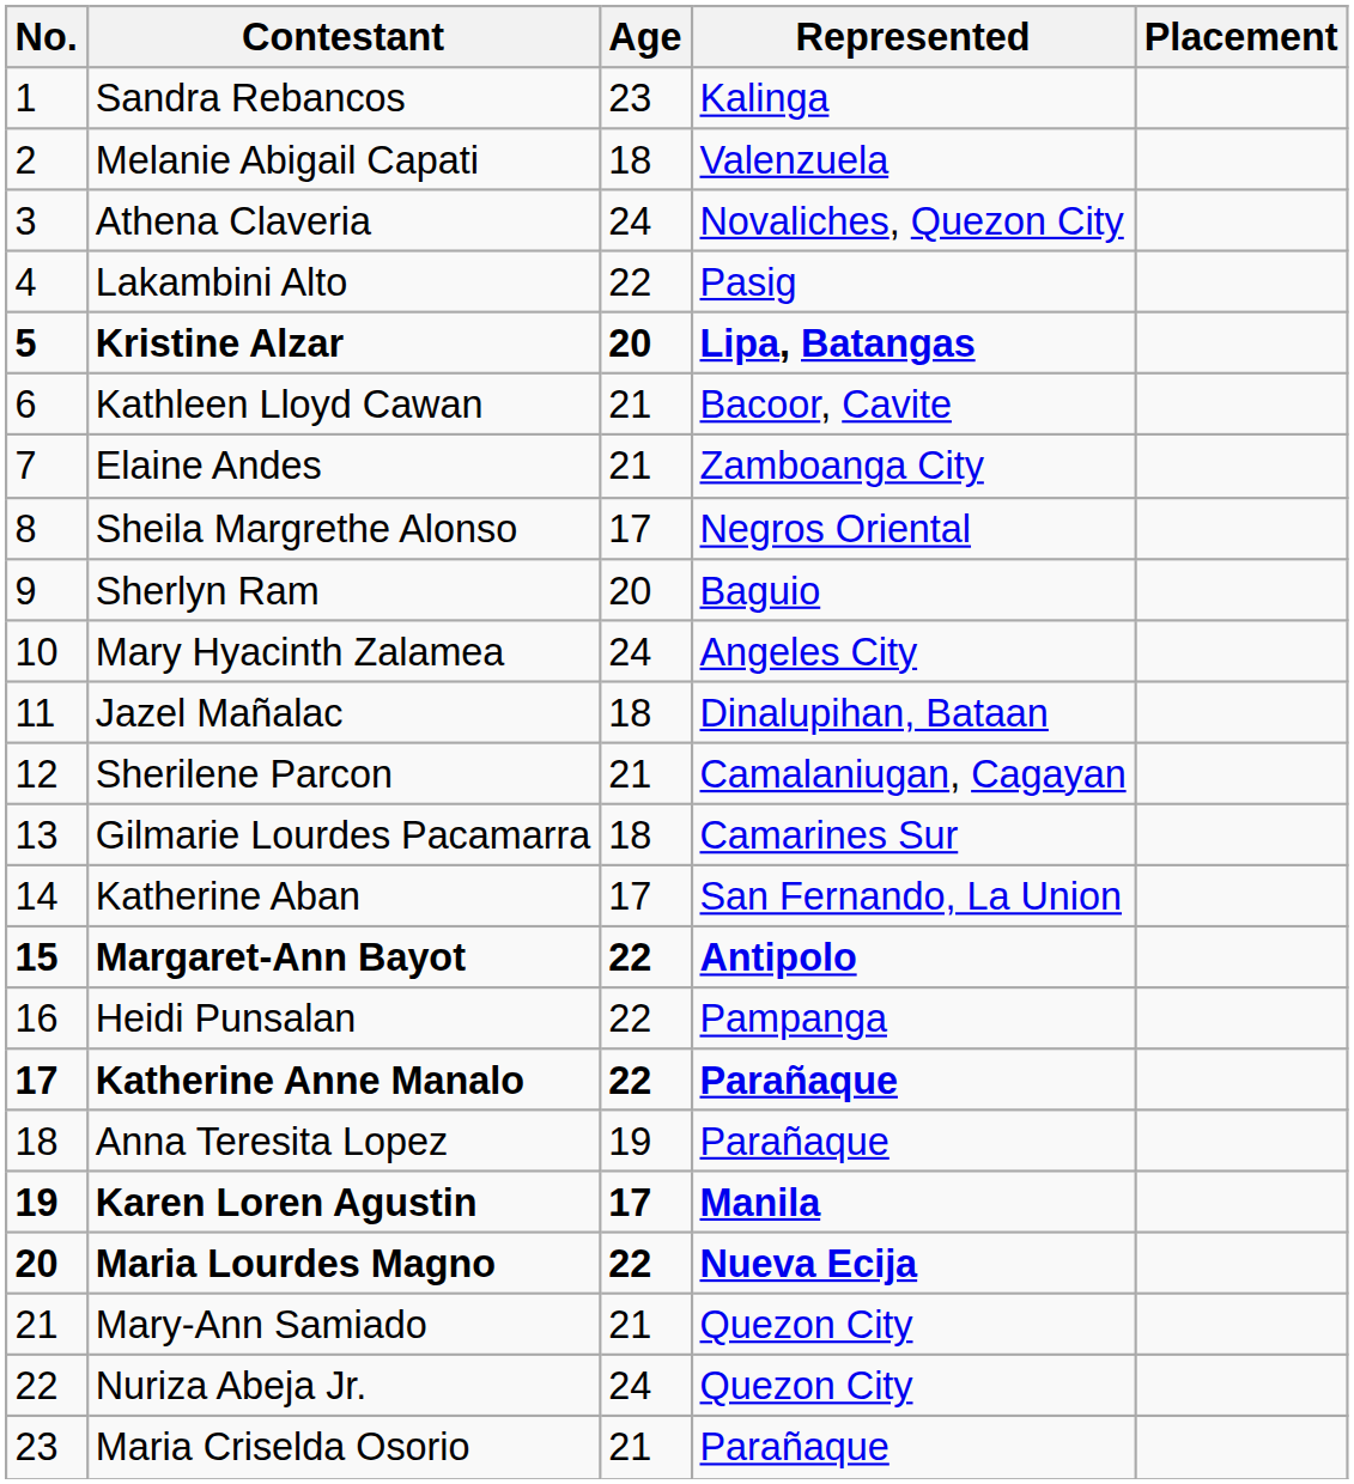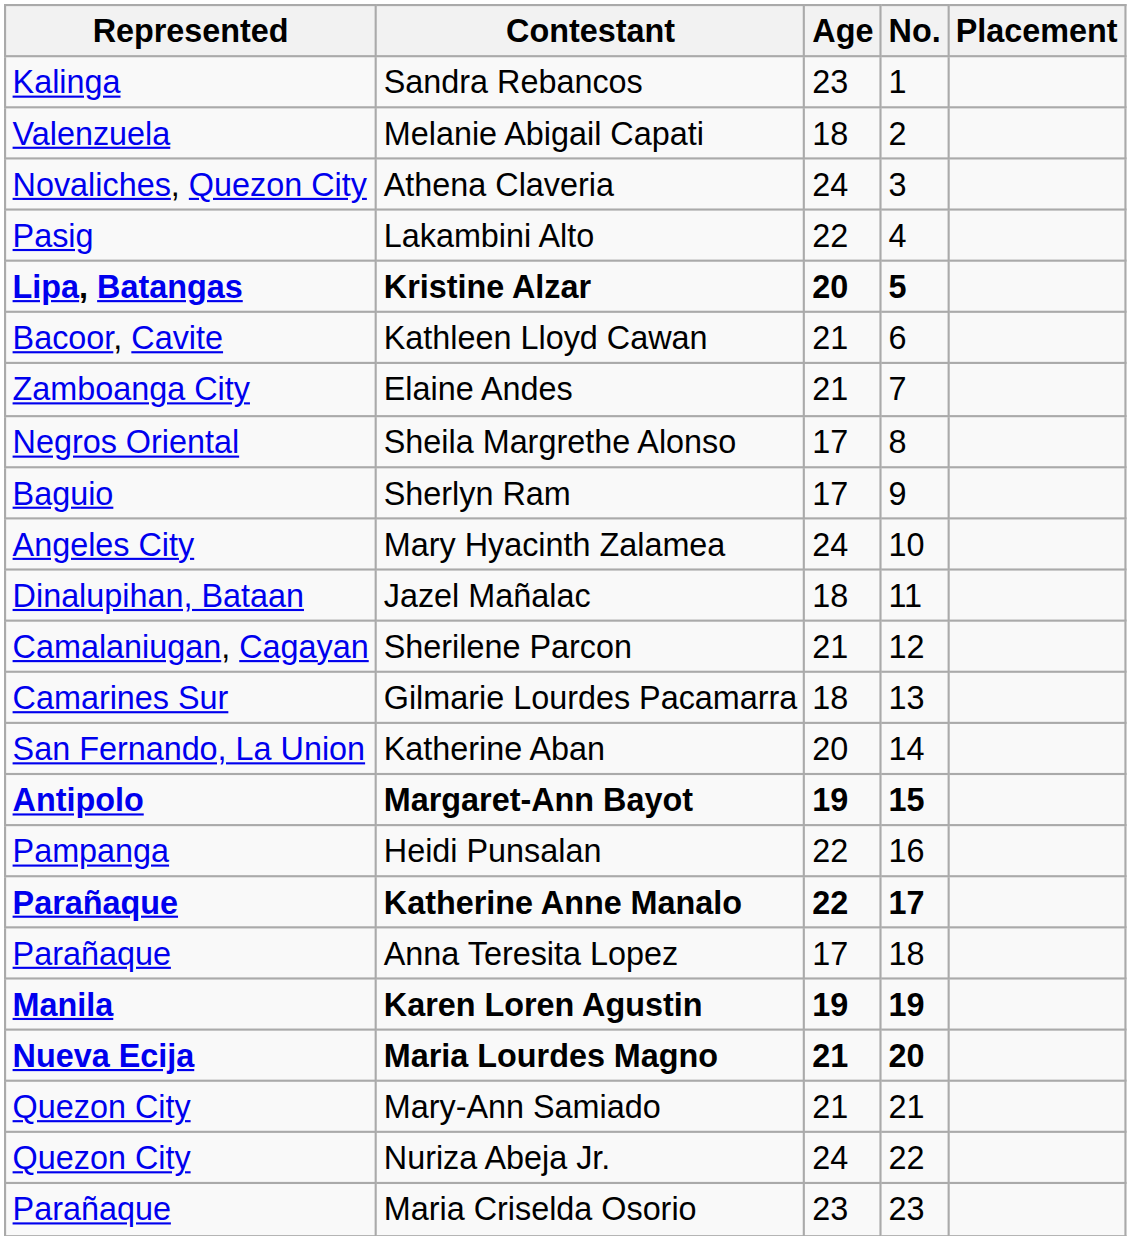columns swapped: No. <-> Represented
Sherlyn Ram | Age: 20 -> 17
Katherine Aban | Age: 17 -> 20
Margaret-Ann Bayot | Age: 22 -> 19
Anna Teresita Lopez | Age: 19 -> 17
Karen Loren Agustin | Age: 17 -> 19
Maria Lourdes Magno | Age: 22 -> 21
Maria Criselda Osorio | Age: 21 -> 23
